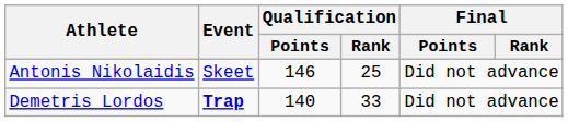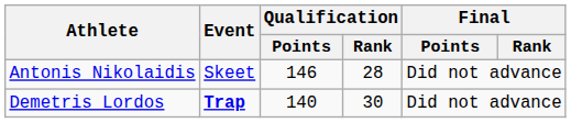Antonis Nikolaidis | Qualification / Rank: 25 -> 28
Demetris Lordos | Qualification / Rank: 33 -> 30
